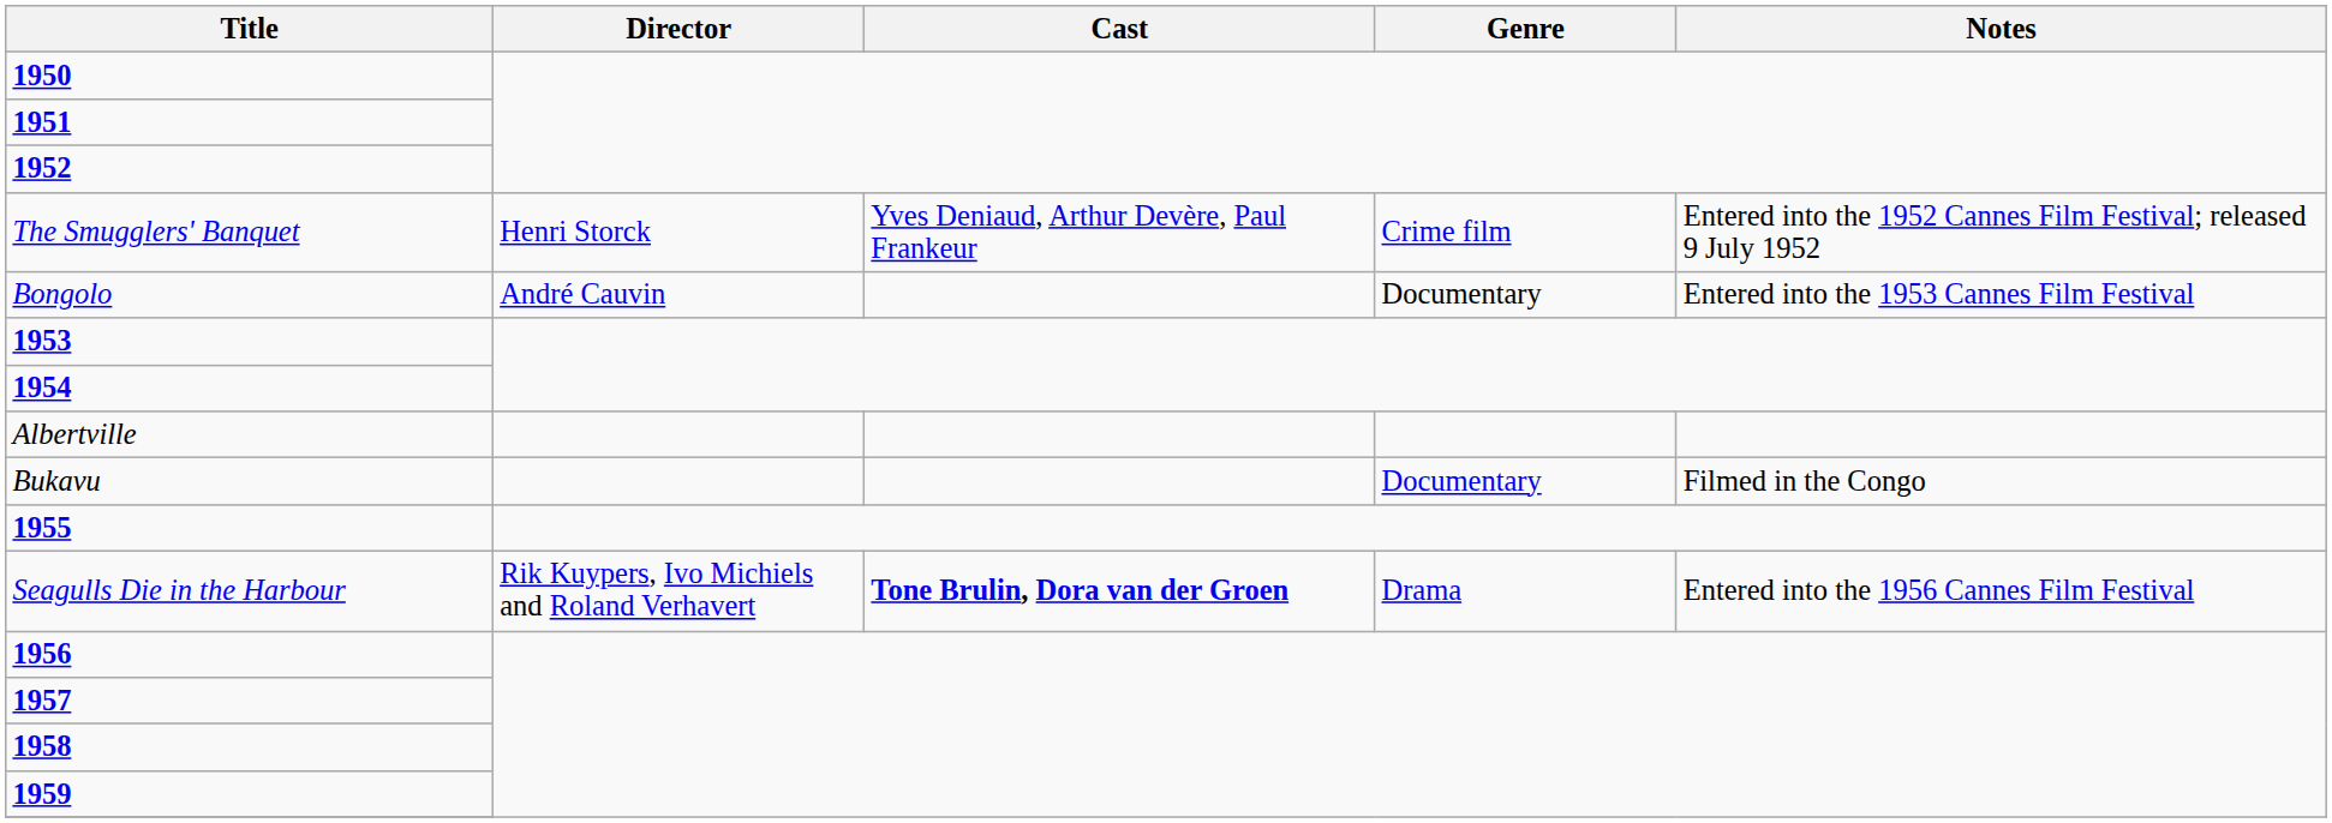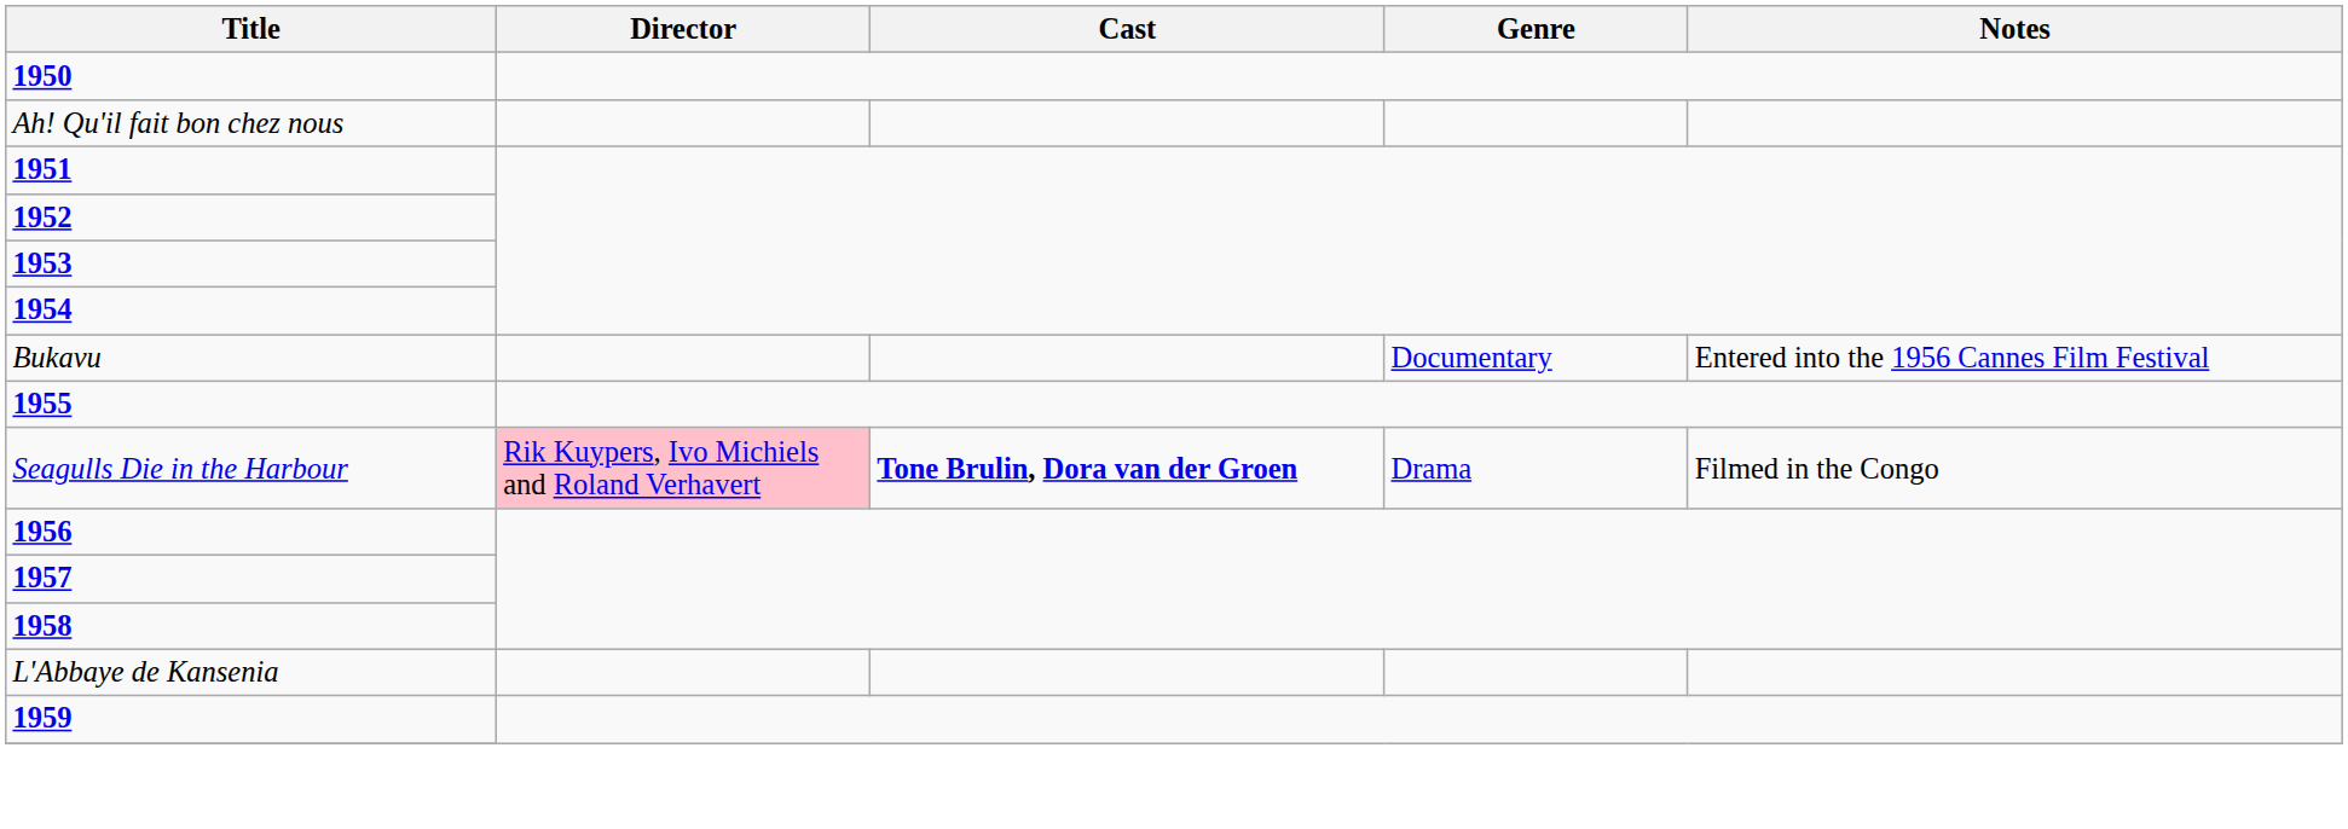+ row: Ah! Qu'il fait bon chez nous
- row: The Smugglers' Banquet | Henri Storck | Yves Deniaud, Arthur Devère, Paul Frankeur | Crime film | Entered into the 1952 Cannes Film Festival; released 9 July 1952
- row: Bongolo | André Cauvin | Documentary | Entered into the 1953 Cannes Film Festival
- row: Albertville
Bukavu | Notes: Filmed in the Congo -> Entered into the 1956 Cannes Film Festival
Seagulls Die in the Harbour | Director: no background -> pink background
Seagulls Die in the Harbour | Notes: Entered into the 1956 Cannes Film Festival -> Filmed in the Congo
+ row: L'Abbaye de Kansenia
